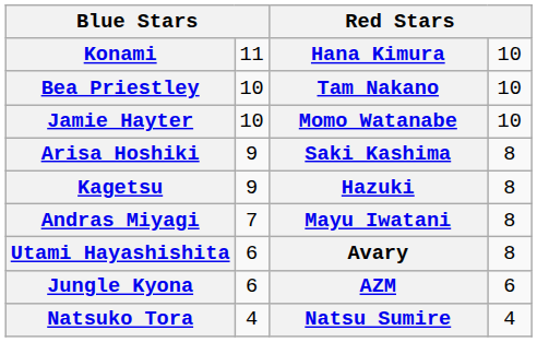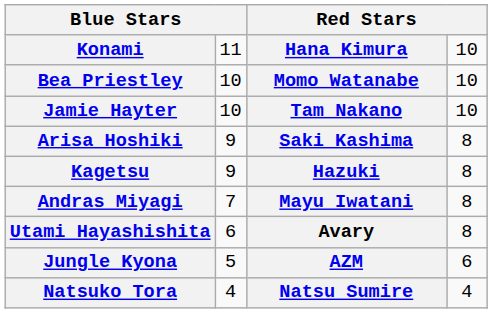Bea Priestley | column 3: Tam Nakano -> Momo Watanabe
Jamie Hayter | column 3: Momo Watanabe -> Tam Nakano
Jungle Kyona | column 2: 6 -> 5
